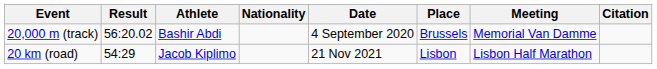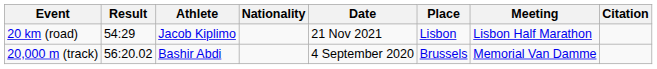rows swapped: 20,000 m (track) <-> 20 km (road)
